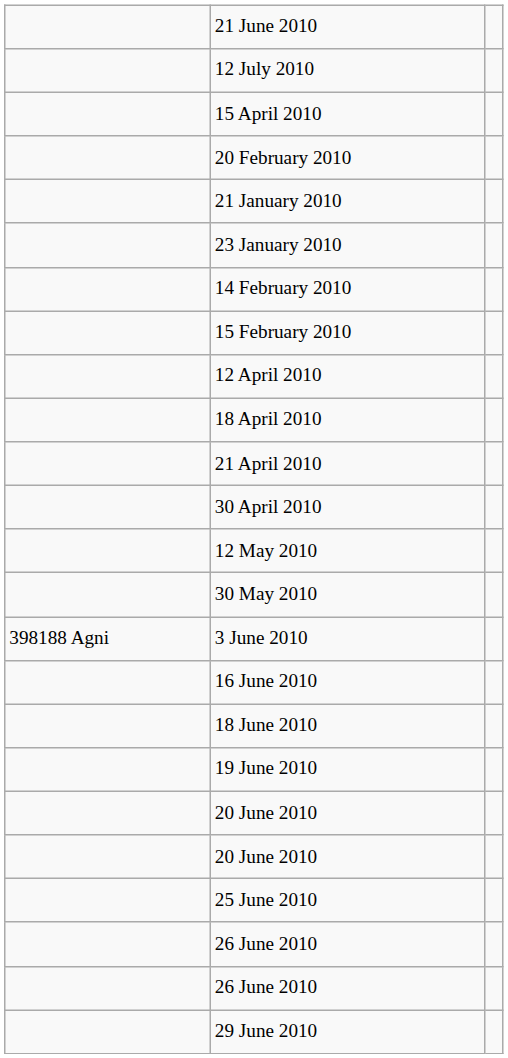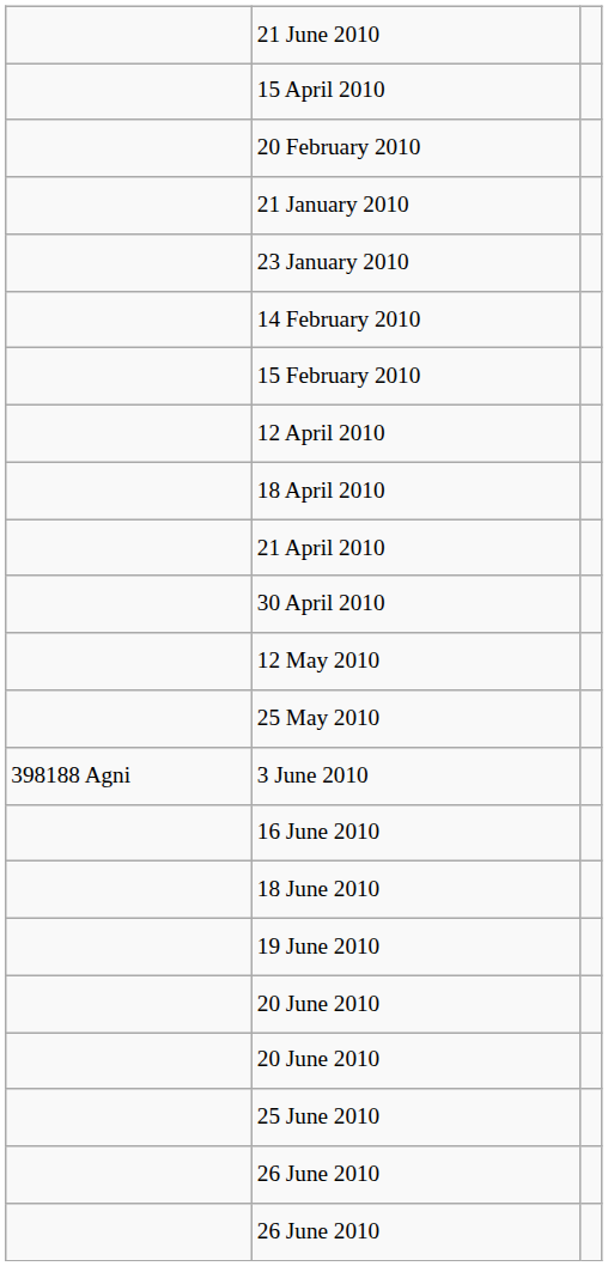- row: 12 July 2010
+ row: 25 May 2010
- row: 30 May 2010
- row: 29 June 2010
